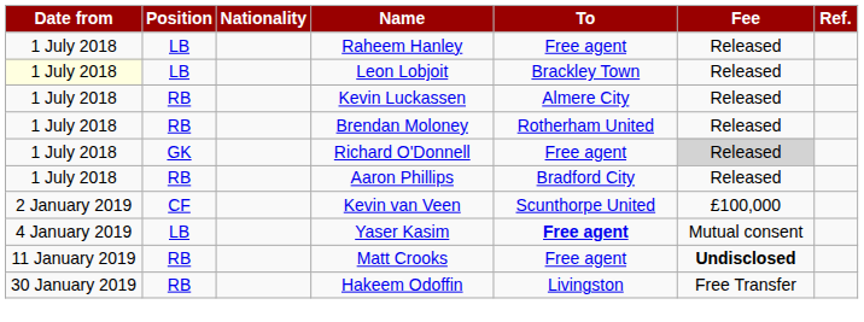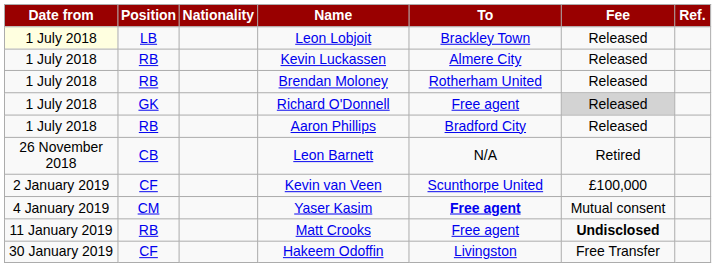- row: 1 July 2018 | LB | Raheem Hanley | Free agent | Released
+ row: 26 November 2018 | CB | Leon Barnett | N/A | Retired
Yaser Kasim | Position: LB -> CM
Hakeem Odoffin | Position: RB -> CF
